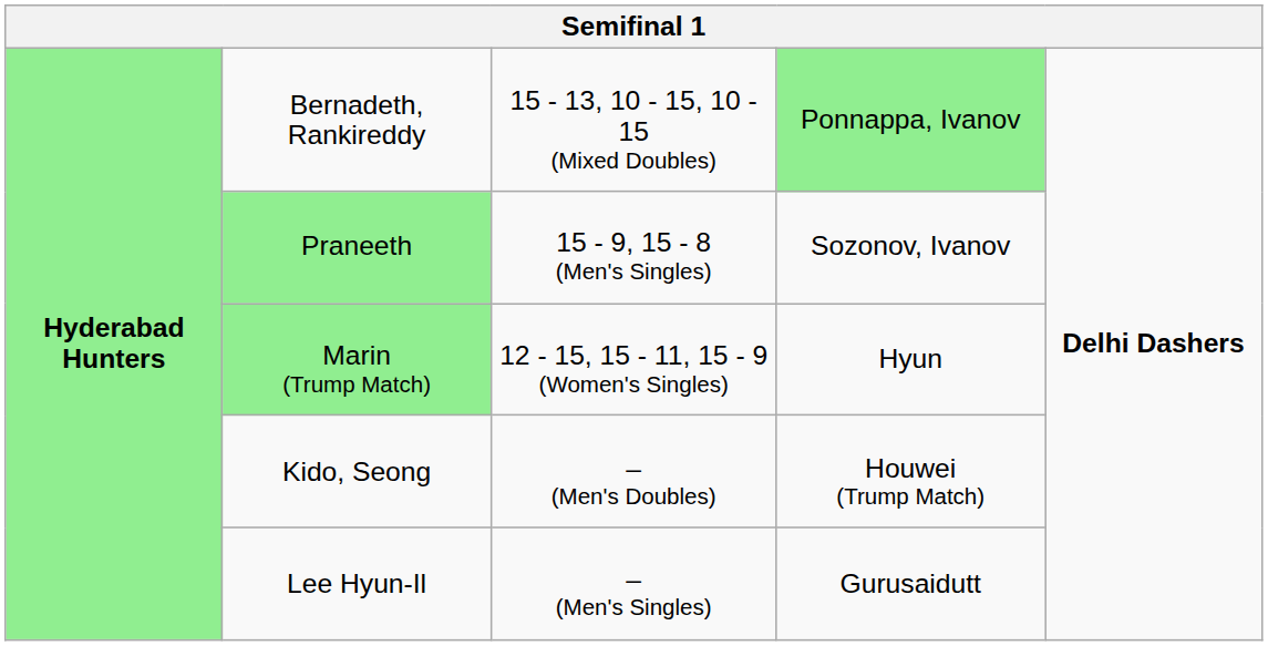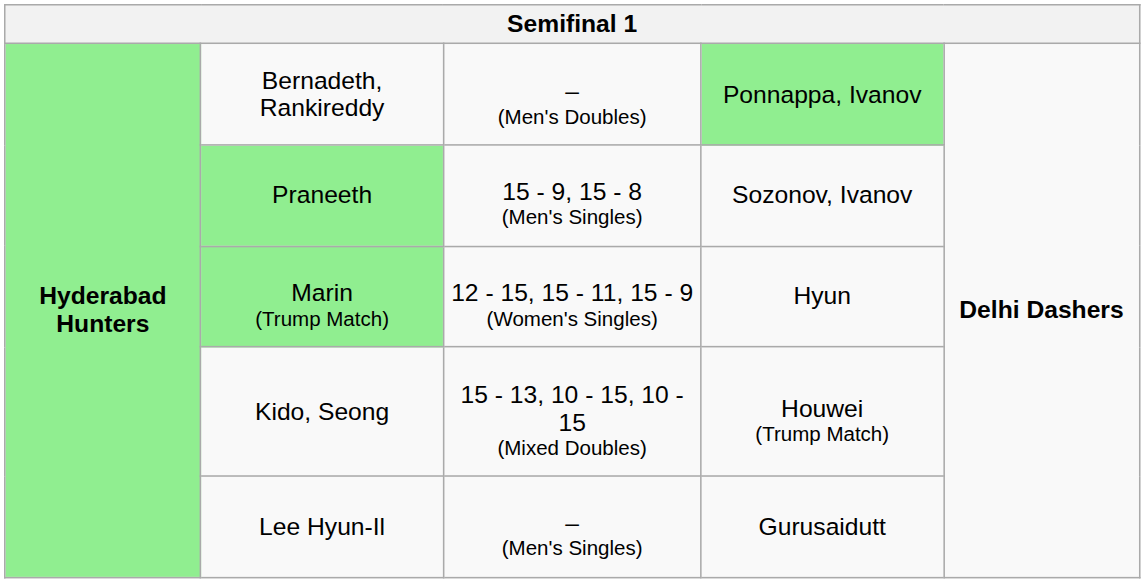Bernadeth, Rankireddy | column 3: 15 - 13, 10 - 15, 10 - 15 (Mixed Doubles) -> – (Men's Doubles)
Kido, Seong | column 3: – (Men's Doubles) -> 15 - 13, 10 - 15, 10 - 15 (Mixed Doubles)
